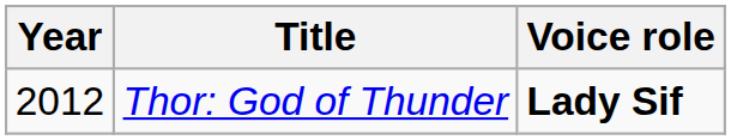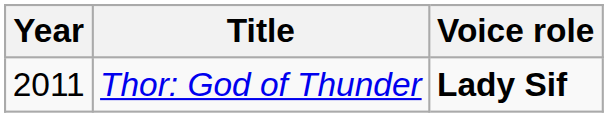Thor: God of Thunder | Year: 2012 -> 2011
